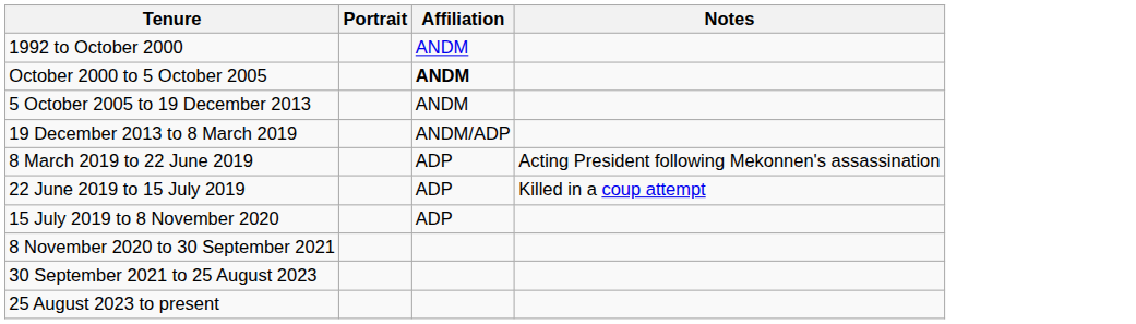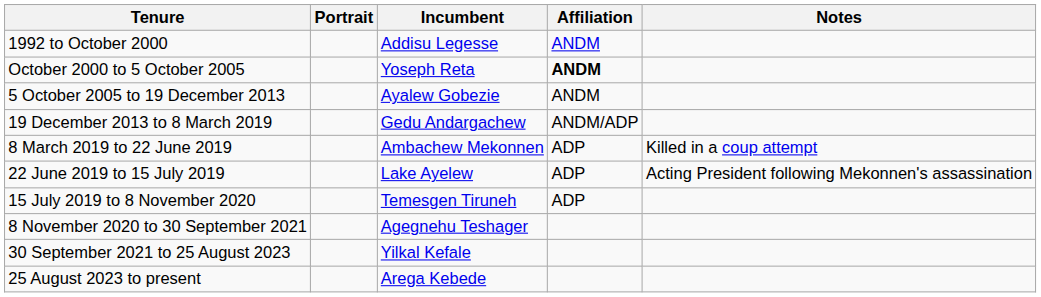+ column: Incumbent | Addisu Legesse | Yoseph Reta | Ayalew Gobezie | Gedu Andargachew | Ambachew Mekonnen | Lake Ayelew | Temesgen Tiruneh | Agegnehu Teshager | Yilkal Kefale | Arega Kebede
8 March 2019 to 22 June 2019 | Notes: Acting President following Mekonnen's assassination -> Killed in a coup attempt
22 June 2019 to 15 July 2019 | Notes: Killed in a coup attempt -> Acting President following Mekonnen's assassination
